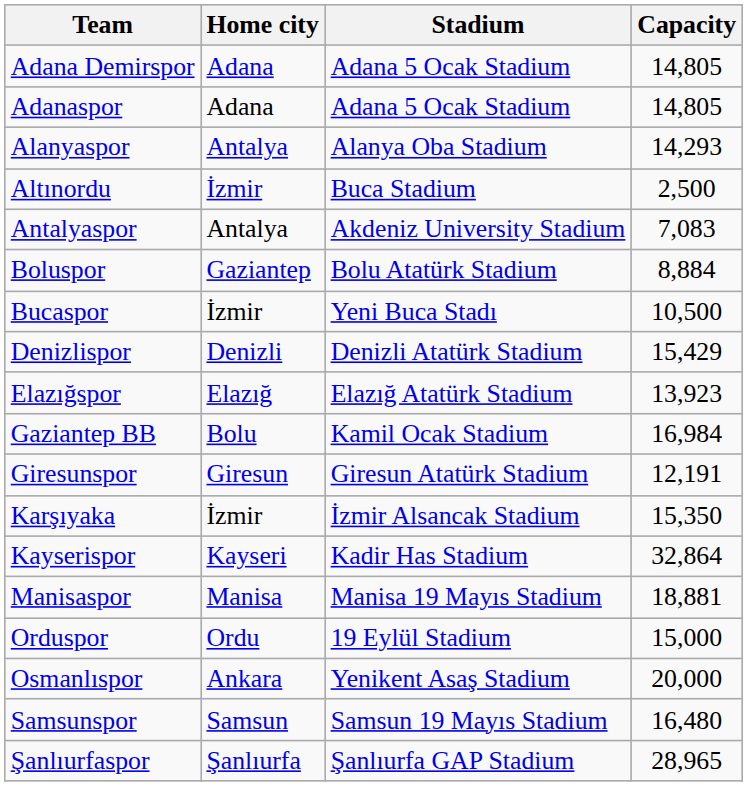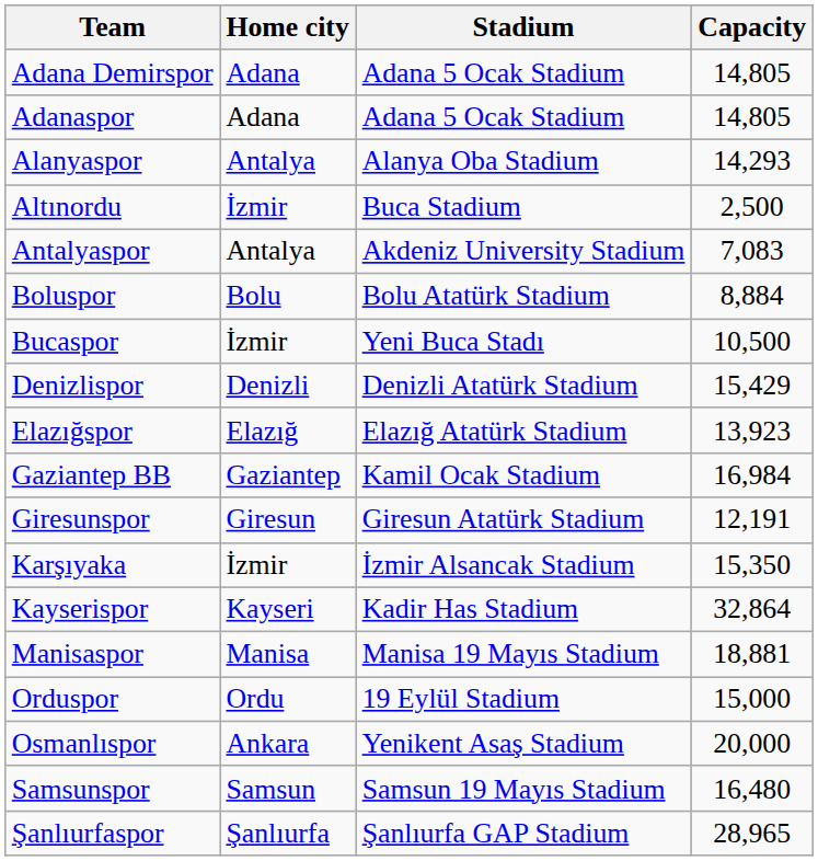Boluspor | Home city: Gaziantep -> Bolu
Gaziantep BB | Home city: Bolu -> Gaziantep
